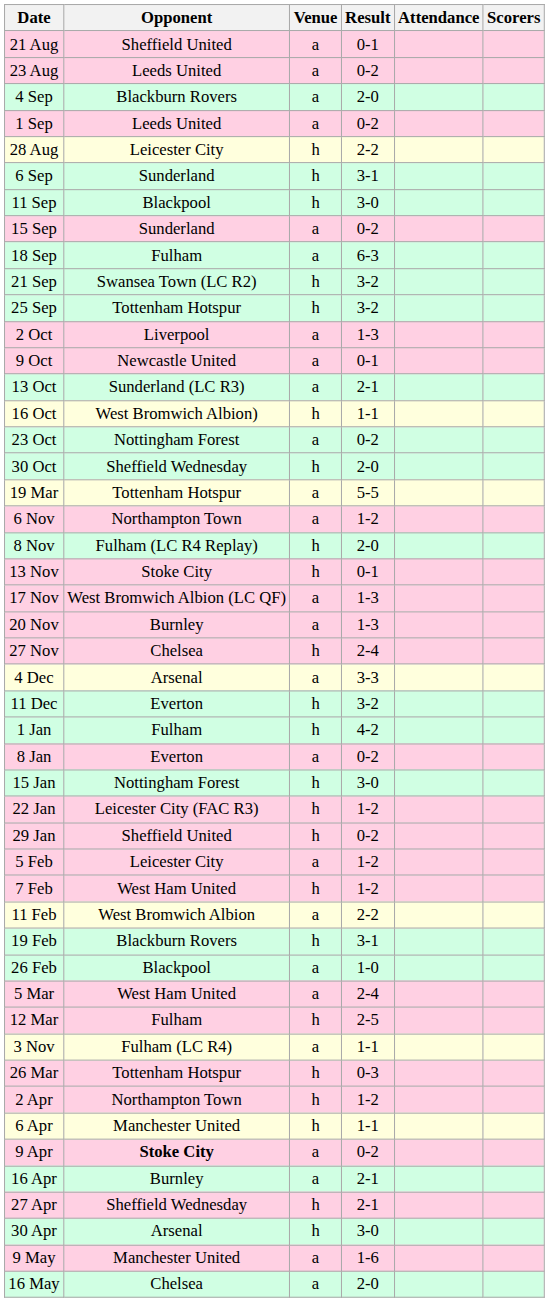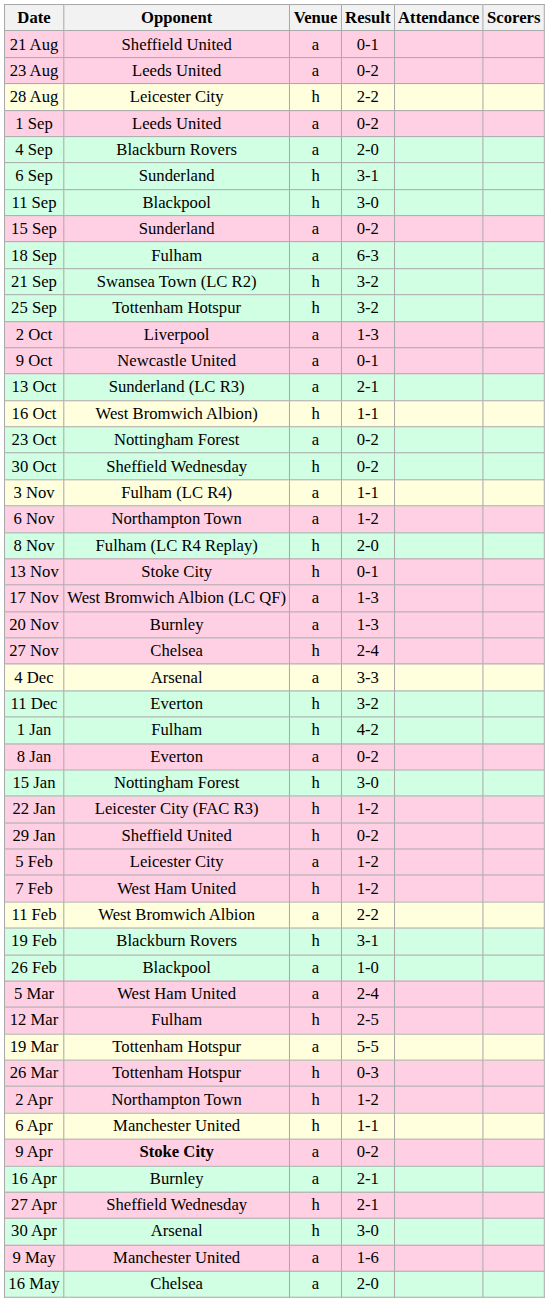rows swapped: 28 Aug <-> 4 Sep
30 Oct | Result: 2-0 -> 0-2
rows swapped: 3 Nov <-> 19 Mar
